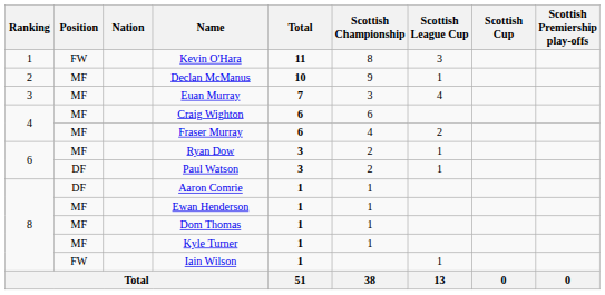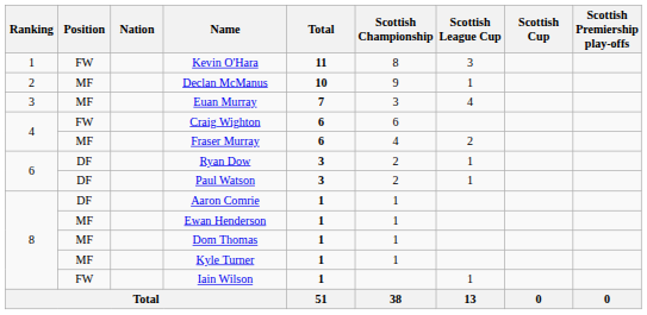Craig Wighton | Position: MF -> FW
Ryan Dow | Position: MF -> DF
